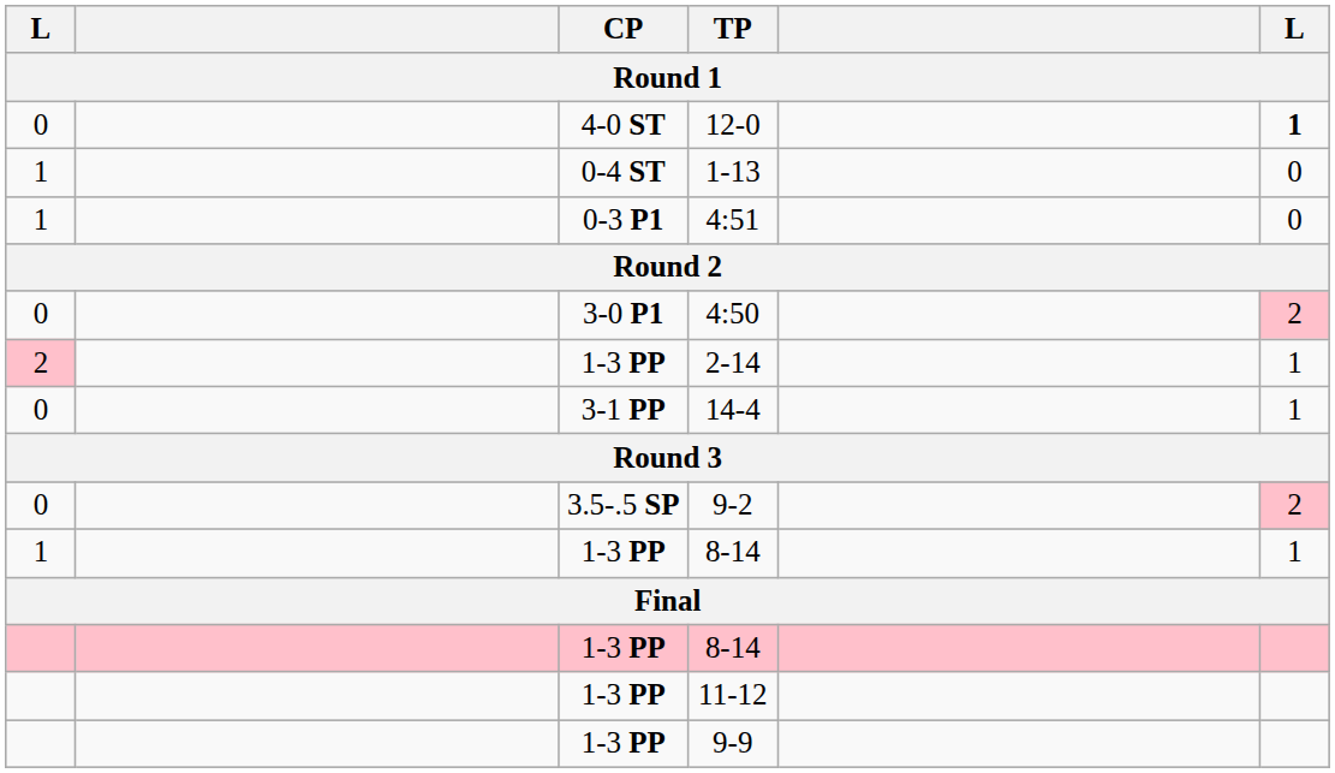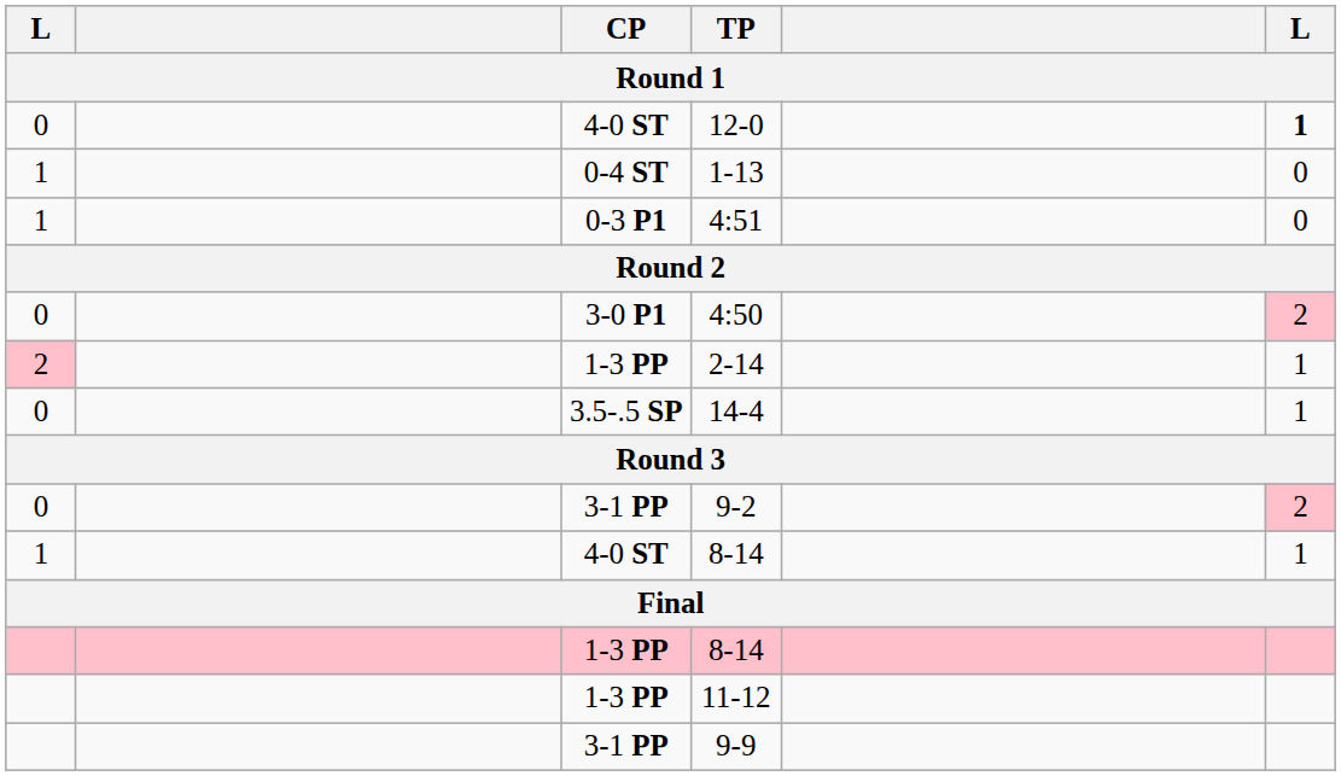14-4 | CP: 3-1 PP -> 3.5-.5 SP
9-2 | CP: 3.5-.5 SP -> 3-1 PP
1 / 8-14 | CP: 1-3 PP -> 4-0 ST
9-9 | CP: 1-3 PP -> 3-1 PP
